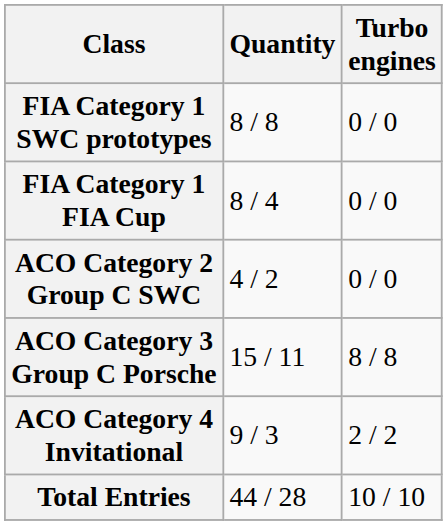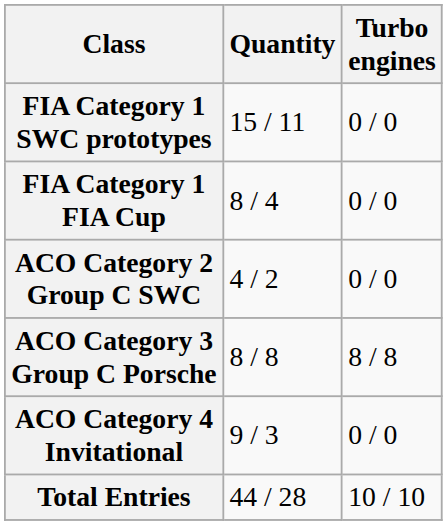FIA Category 1 SWC prototypes | Quantity: 8 / 8 -> 15 / 11
ACO Category 3 Group C Porsche | Quantity: 15 / 11 -> 8 / 8
ACO Category 4 Invitational | Turbo engines: 2 / 2 -> 0 / 0
